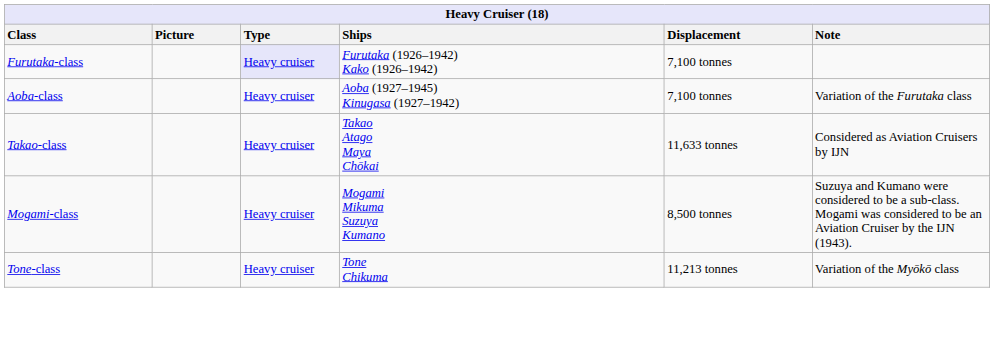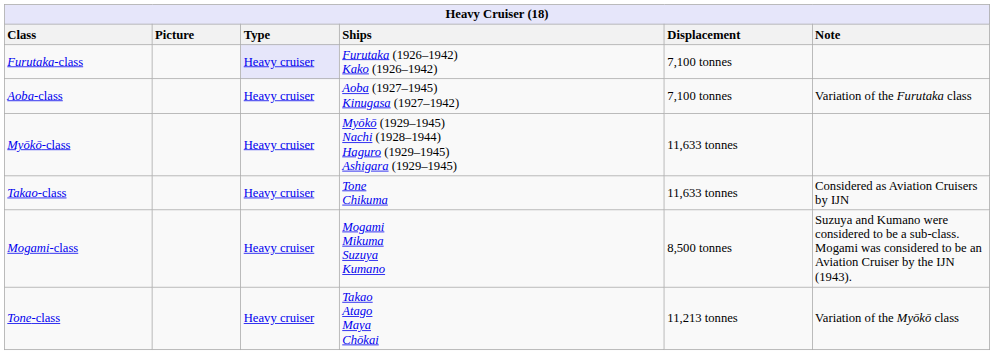+ row: Myōkō-class | Heavy cruiser | Myōkō (1929–1945) Nachi (1928–1944) Haguro (1929–1945) Ashigara (1929–1945) | 11,633 tonnes
Takao-class | Ships: Takao Atago Maya Chōkai -> Tone Chikuma
Tone-class | Ships: Tone Chikuma -> Takao Atago Maya Chōkai
